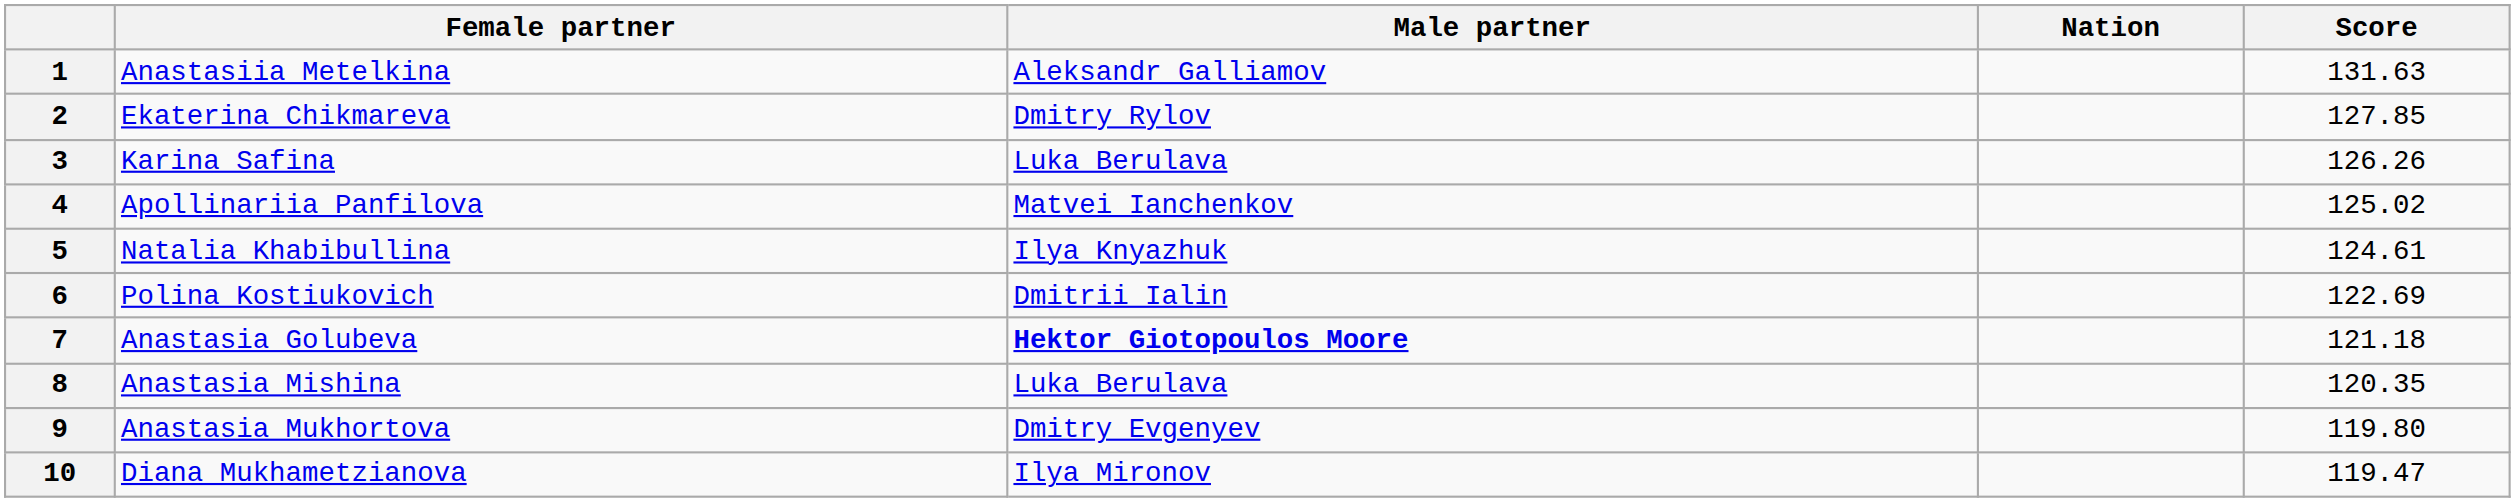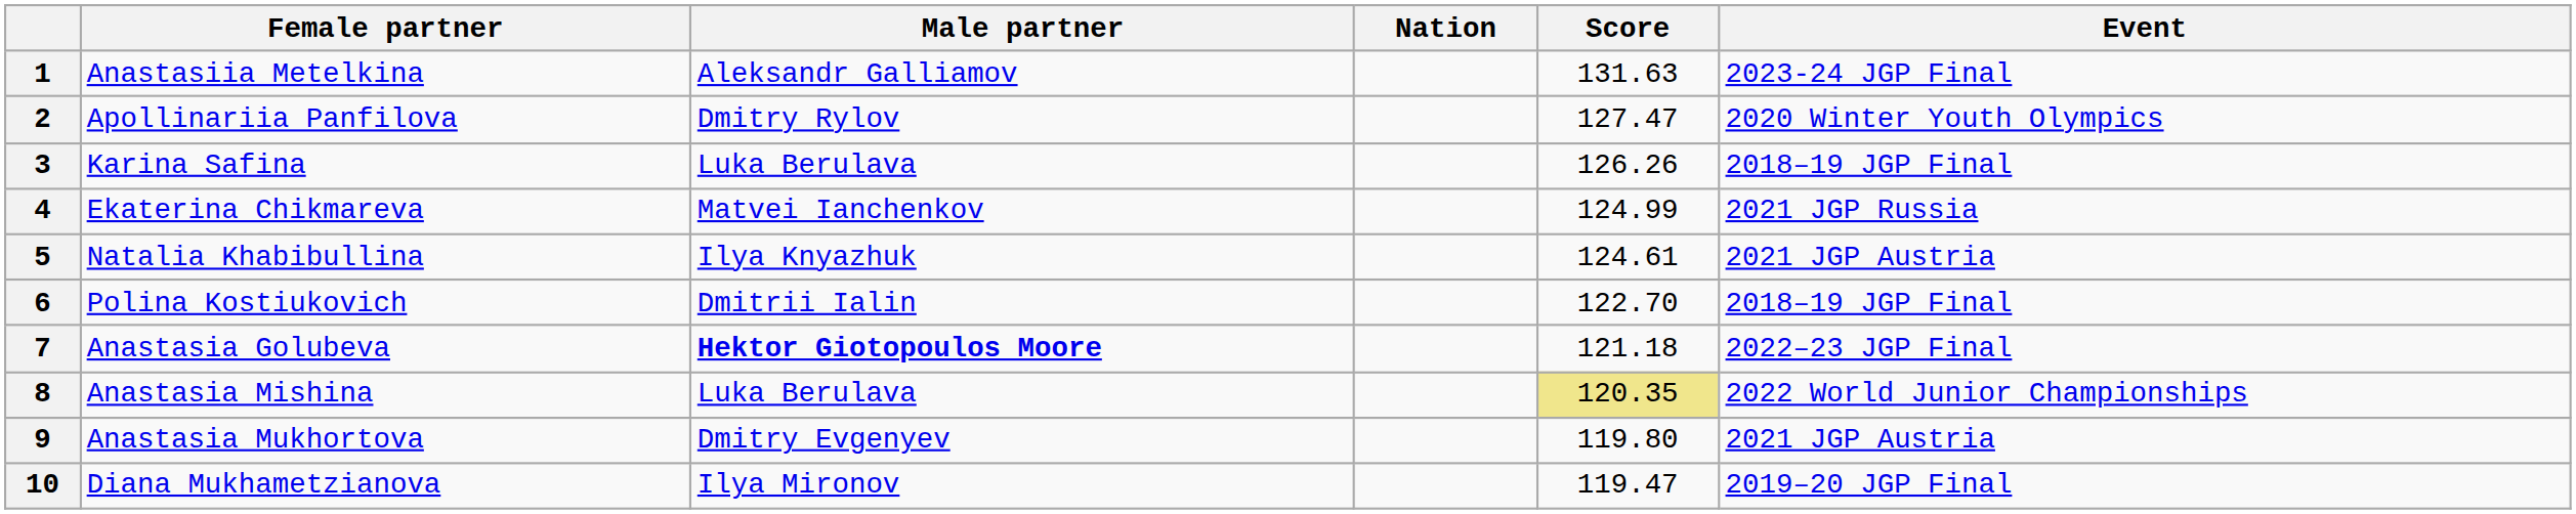+ column: Event | 2023-24 JGP Final | 2020 Winter Youth Olympics | 2018–19 JGP Final | 2021 JGP Russia | 2021 JGP Austria | 2018–19 JGP Final | 2022–23 JGP Final | 2022 World Junior Championships | 2021 JGP Austria | 2019–20 JGP Final
2 | Female partner: Ekaterina Chikmareva -> Apollinariia Panfilova
2 | Score: 127.85 -> 127.47
4 | Female partner: Apollinariia Panfilova -> Ekaterina Chikmareva
4 | Score: 125.02 -> 124.99
6 | Score: 122.69 -> 122.70
8 | Score: no background -> khaki background
